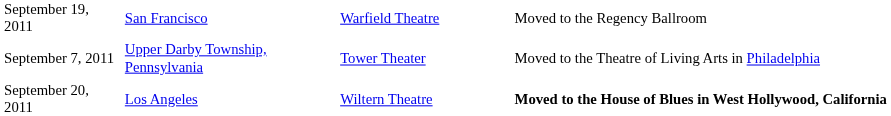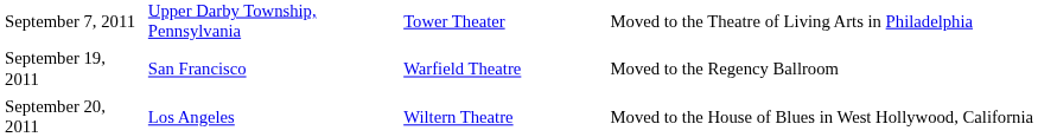rows swapped: September 7, 2011 <-> September 19, 2011
September 20, 2011 | column 4: bold -> normal
